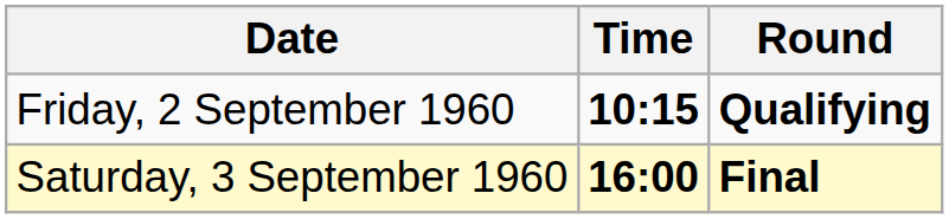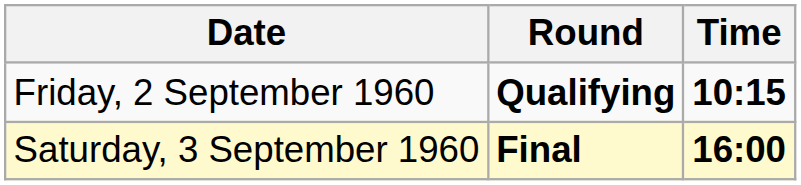columns swapped: Time <-> Round
